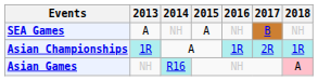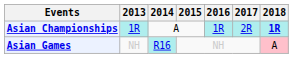- row: SEA Games | A | NH | A | NH | B | NH
Asian Championships | 2018: normal -> bold
